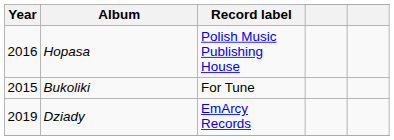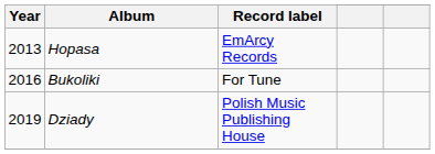Hopasa | Year: 2016 -> 2013
Hopasa | Record label: Polish Music Publishing House -> EmArcy Records
Bukoliki | Year: 2015 -> 2016
Dziady | Record label: EmArcy Records -> Polish Music Publishing House
